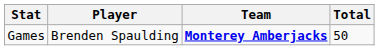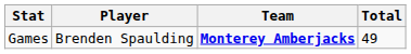Games | Total: 50 -> 49
